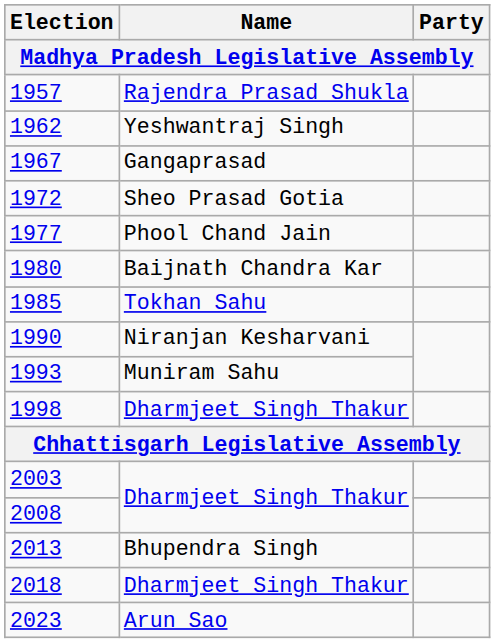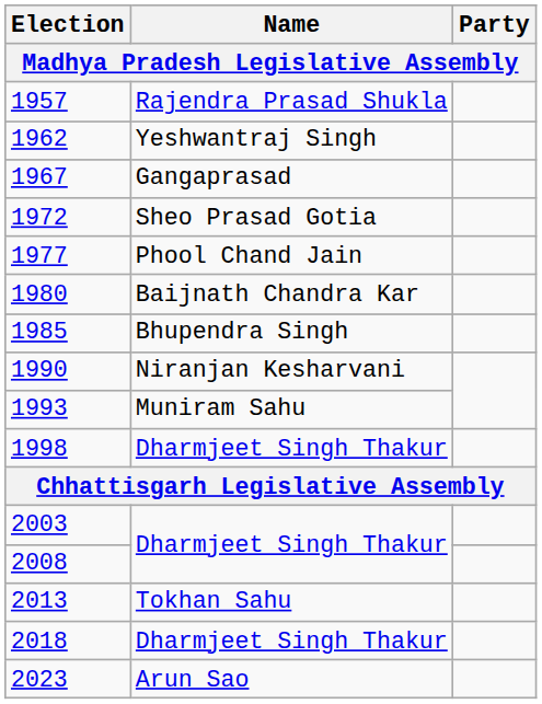1985 | Name: Tokhan Sahu -> Bhupendra Singh
2013 | Name: Bhupendra Singh -> Tokhan Sahu
